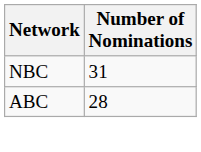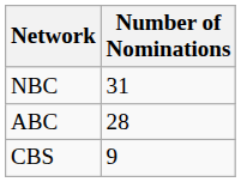+ row: CBS | 9
